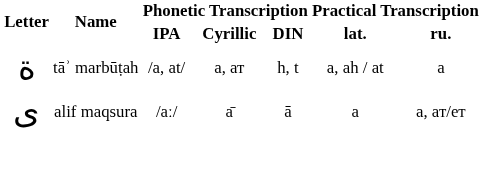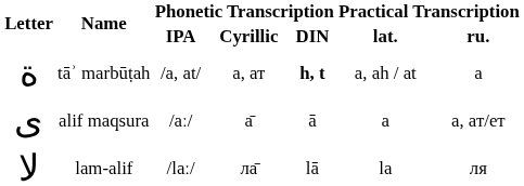tāʾ marbūṭah | Phonetic Transcription / DIN: normal -> bold
+ row: ﻻ | lam-alif | /laː/ | ла̄ | lā | la | ля
